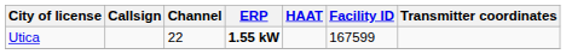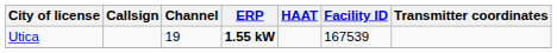Utica | Channel: 22 -> 19
Utica | Facility ID: 167599 -> 167539
